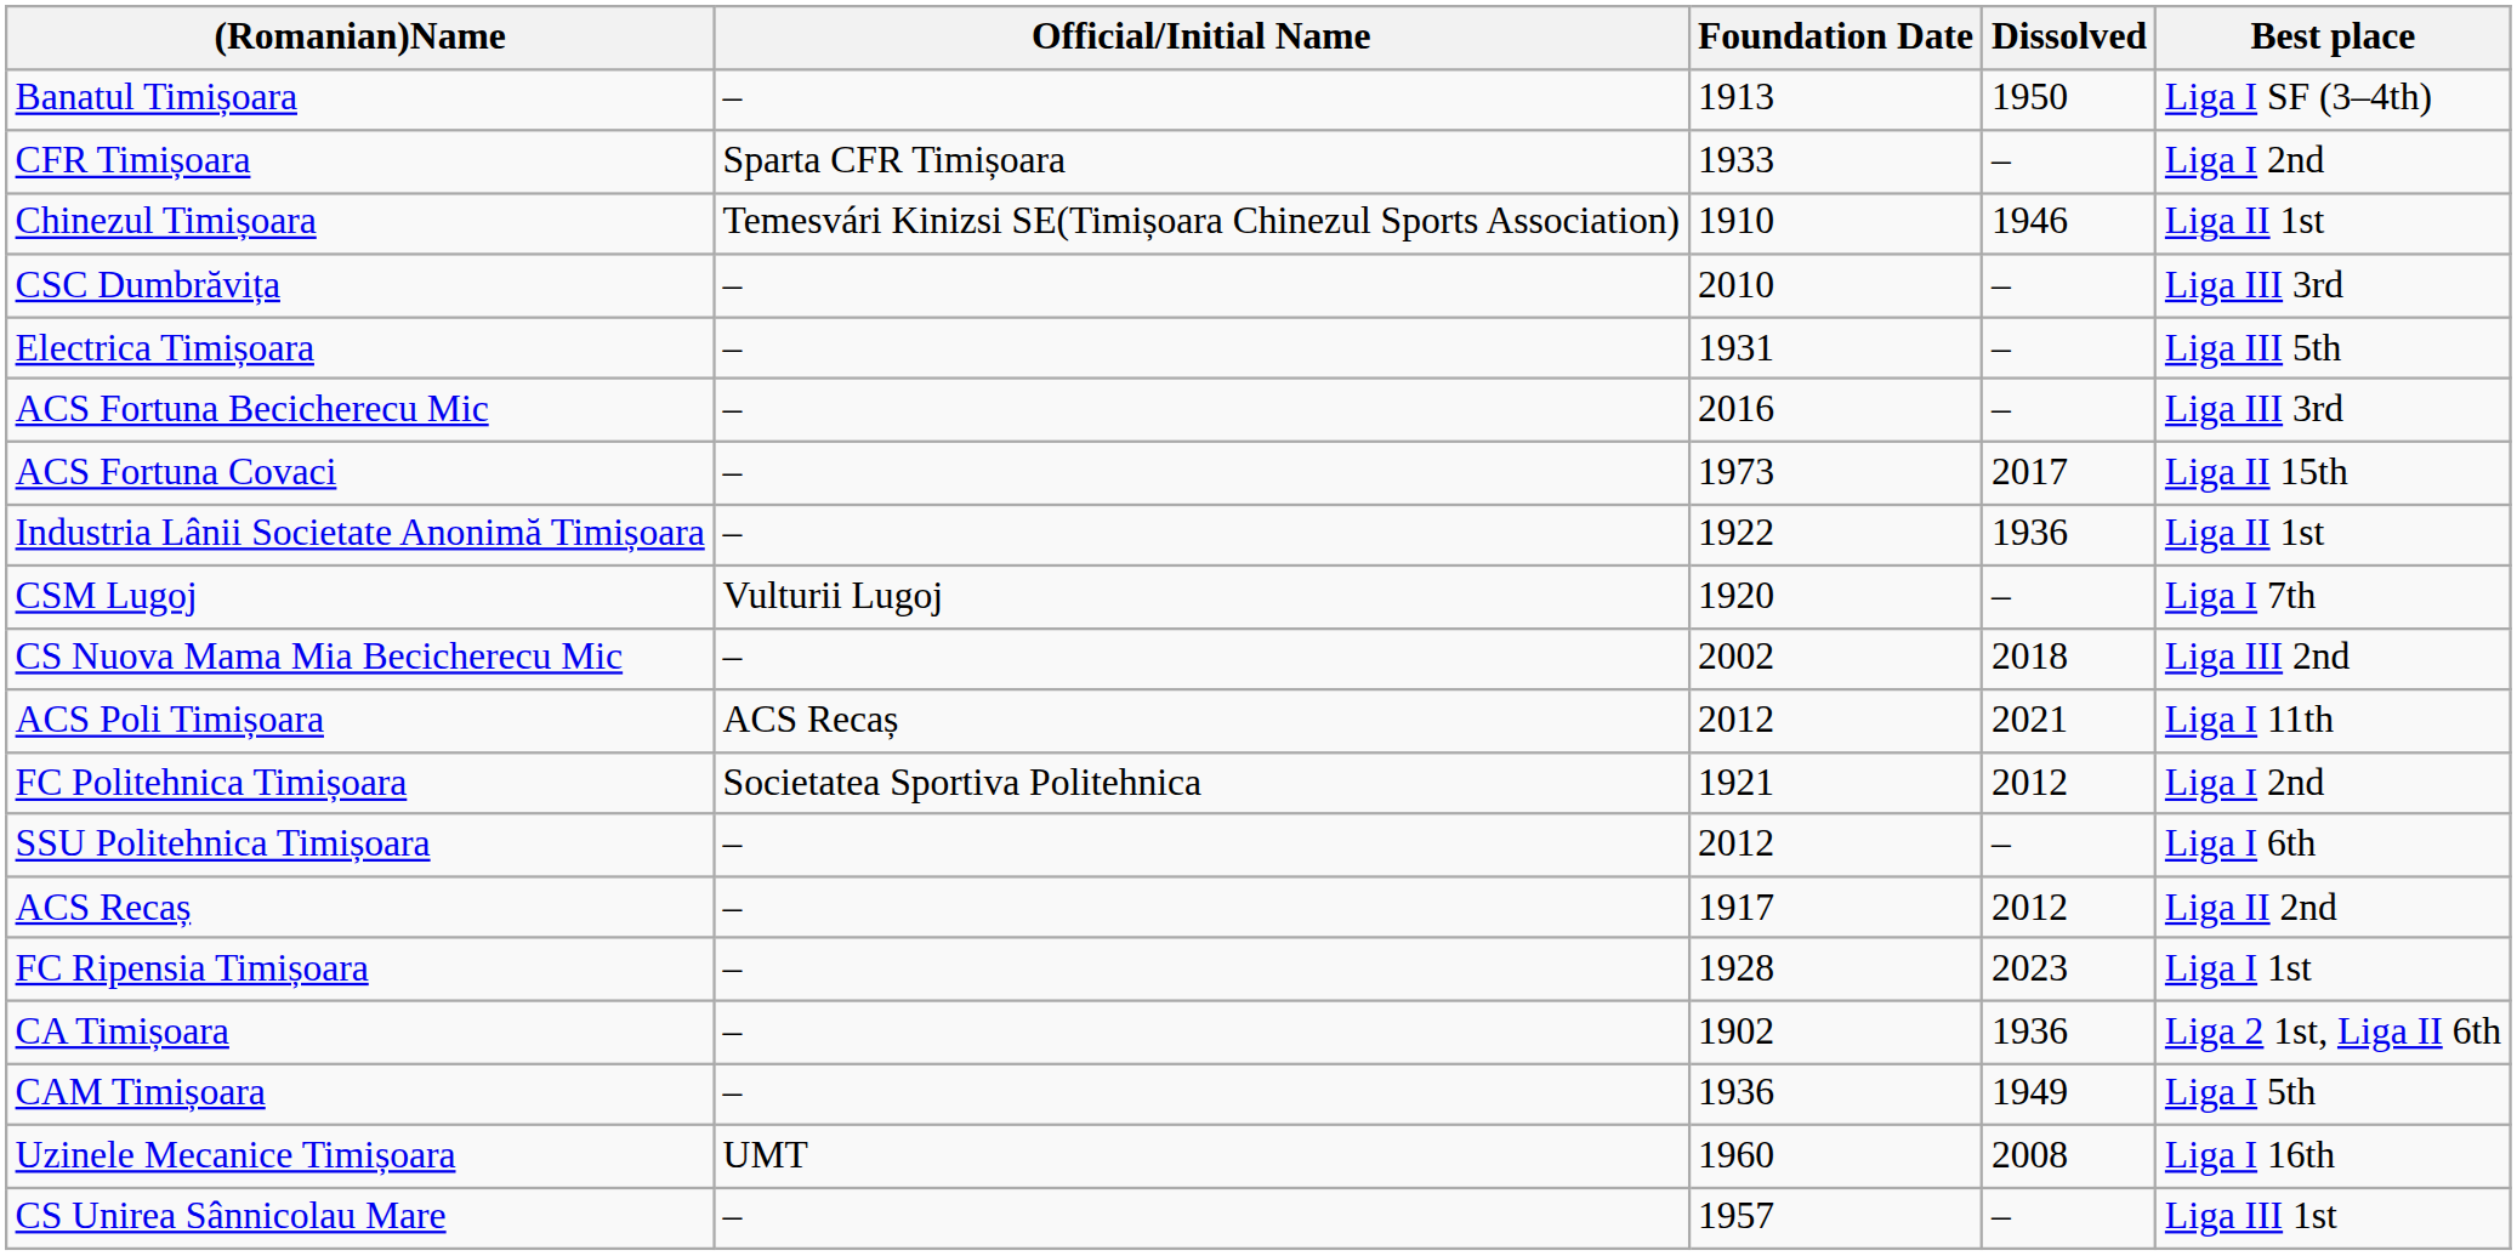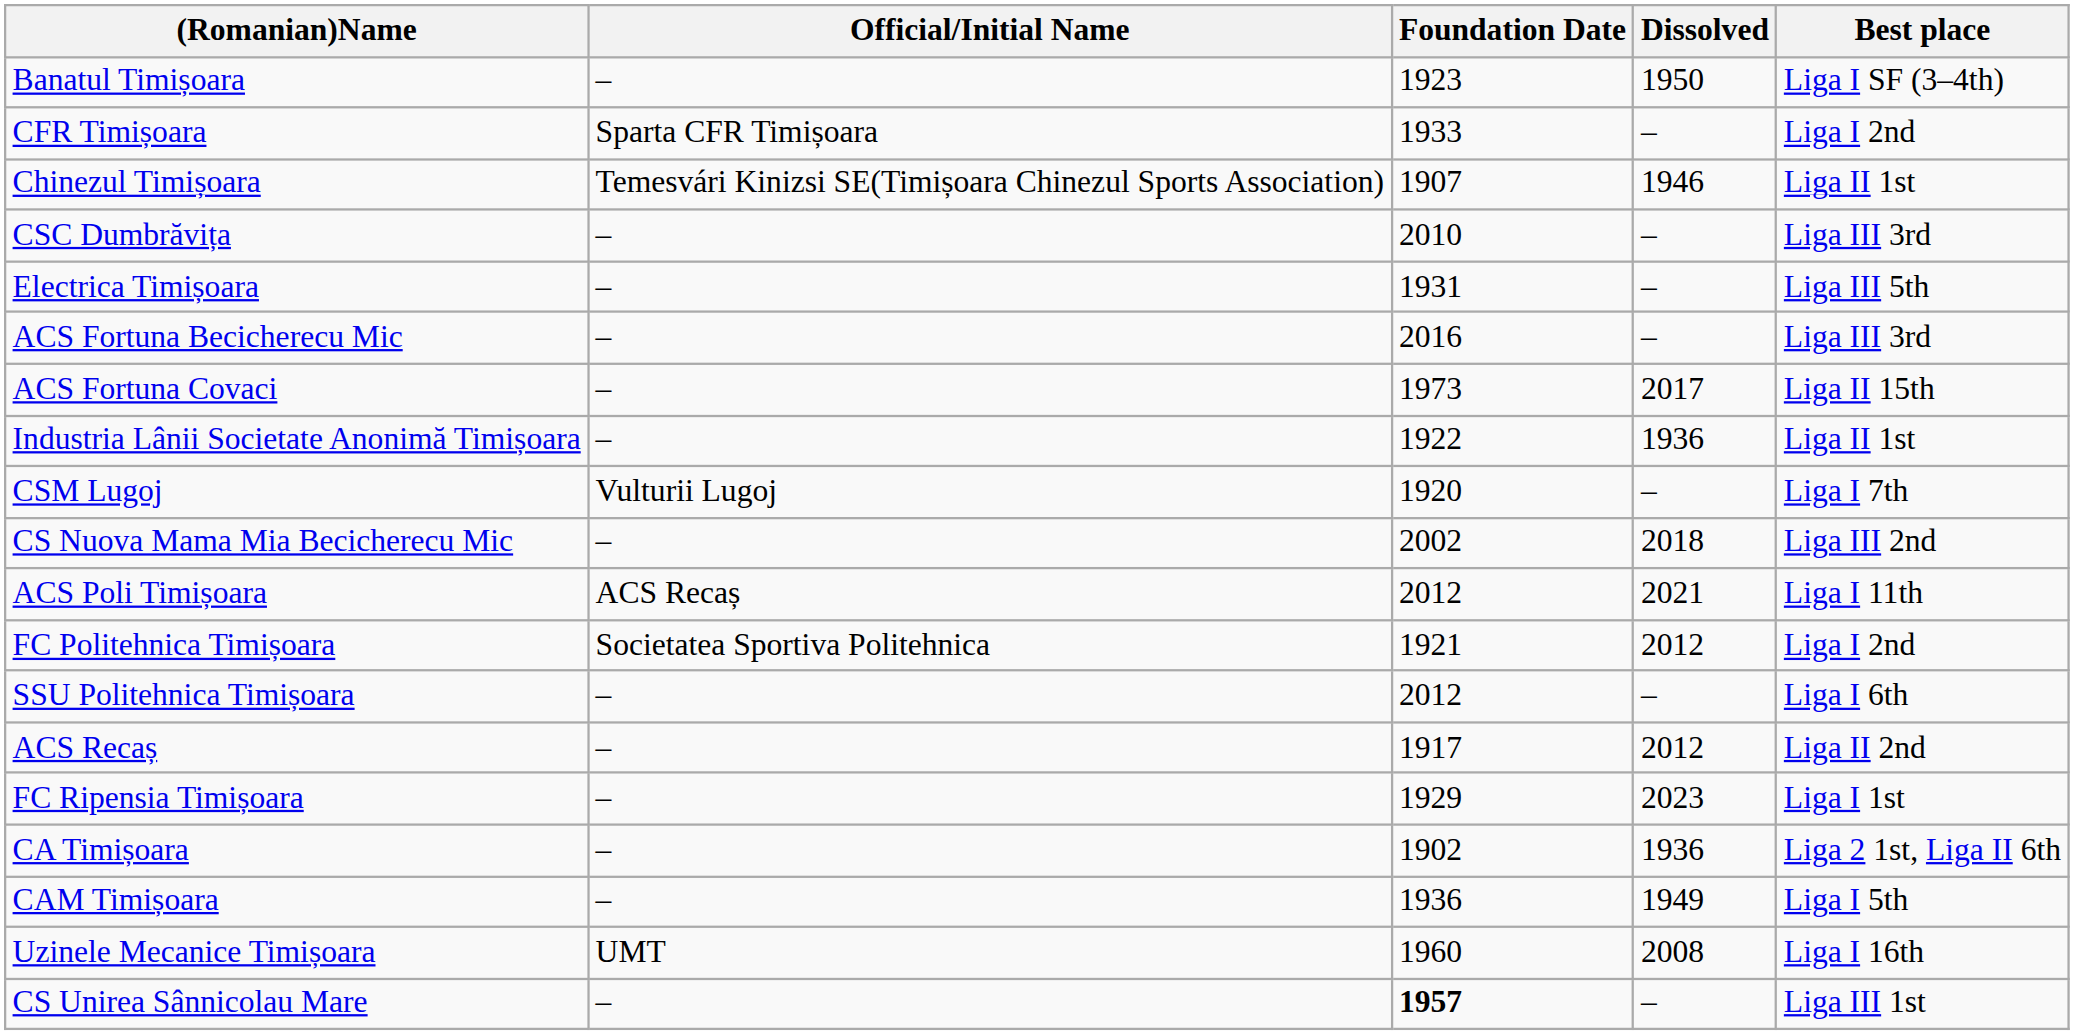Banatul Timișoara | Foundation Date: 1913 -> 1923
Chinezul Timișoara | Foundation Date: 1910 -> 1907
FC Ripensia Timișoara | Foundation Date: 1928 -> 1929
CS Unirea Sânnicolau Mare | Foundation Date: normal -> bold
